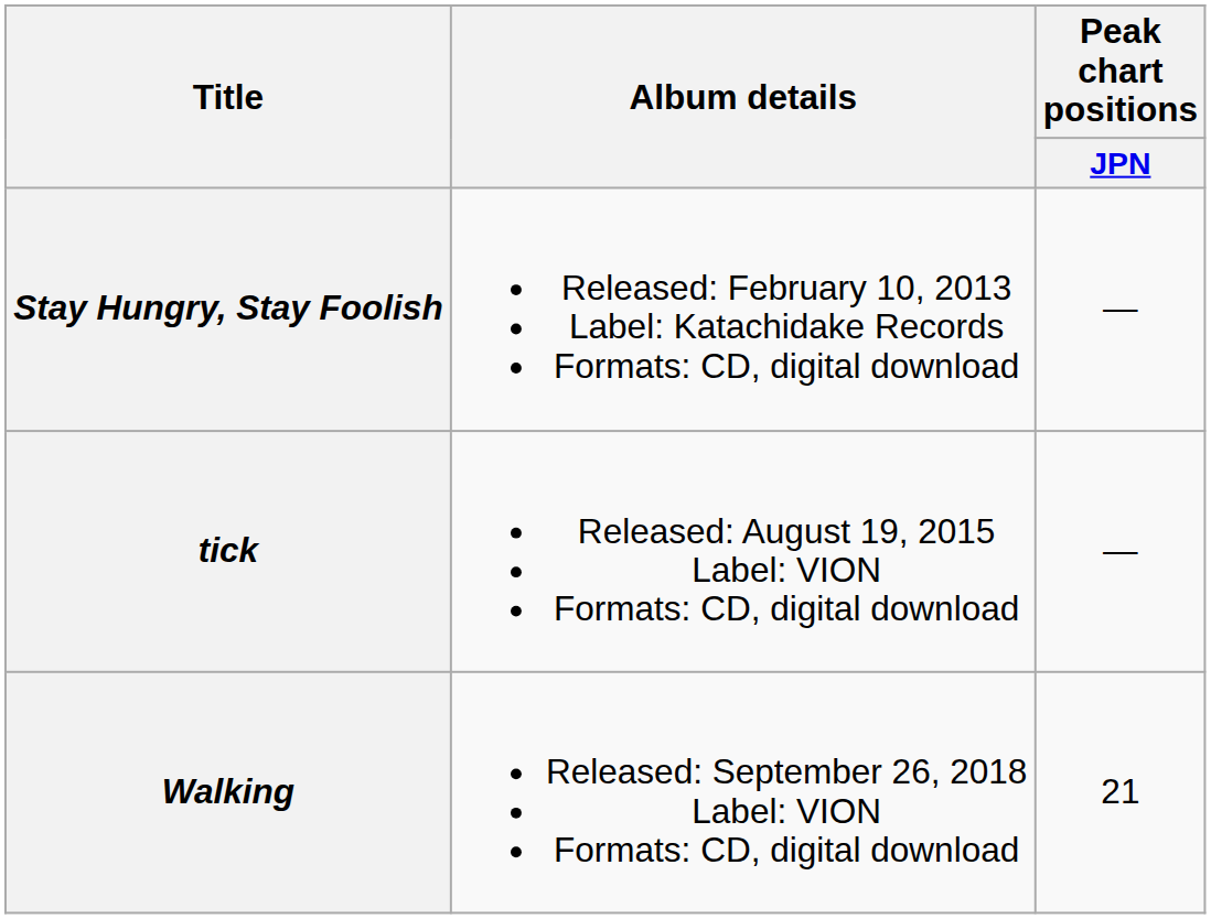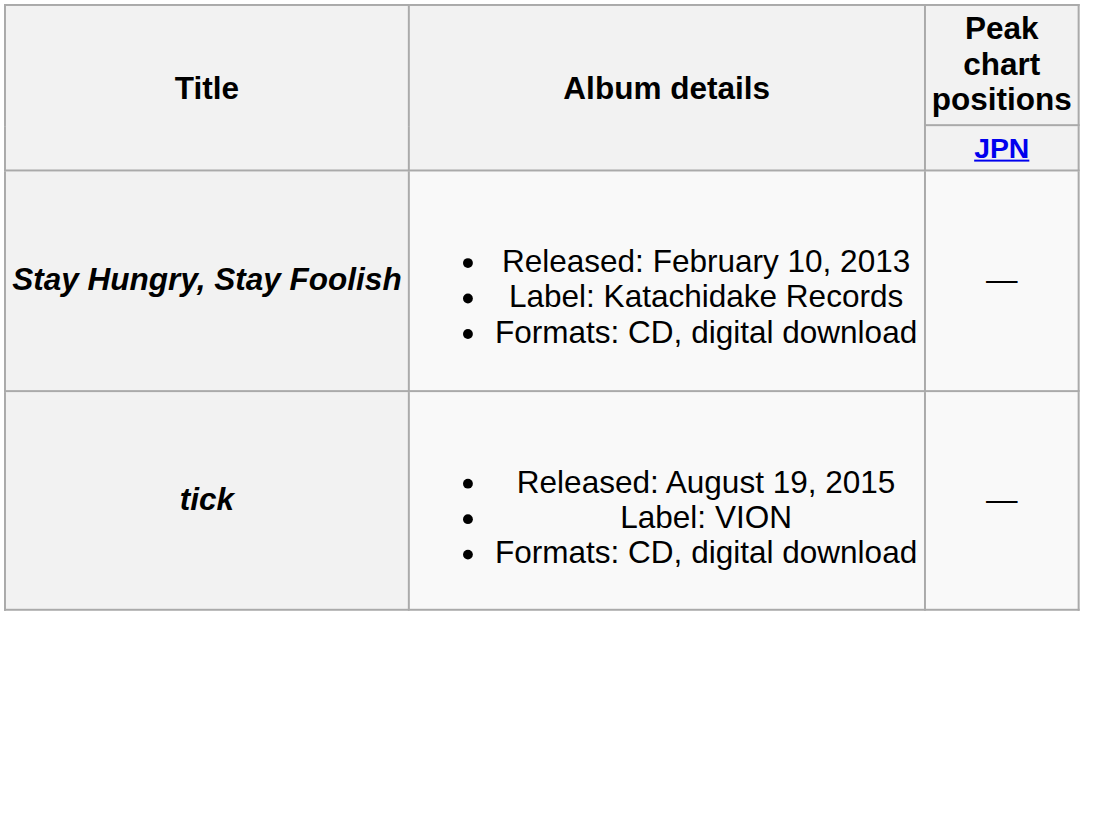- row: Walking | Released: September 26, 2018 Label: VION Formats: CD, digital download | 21
